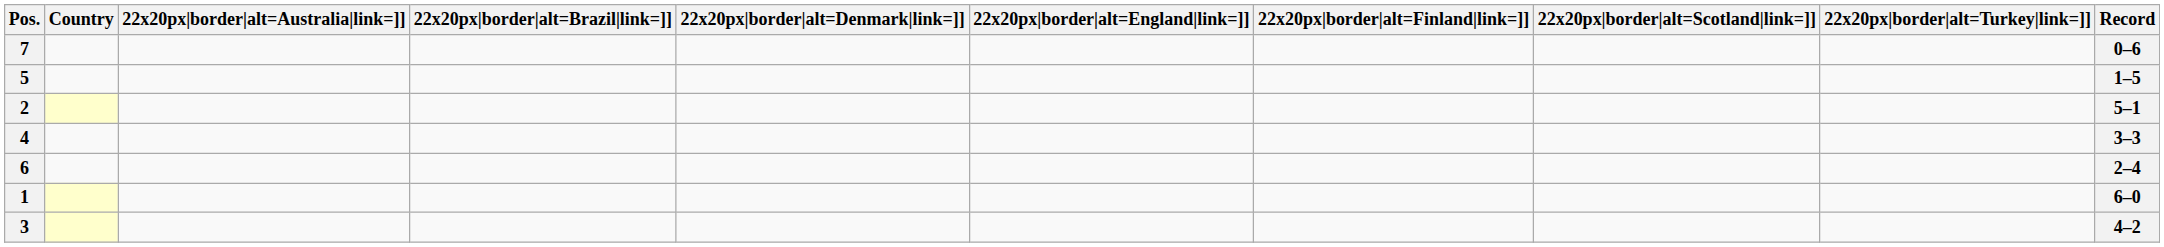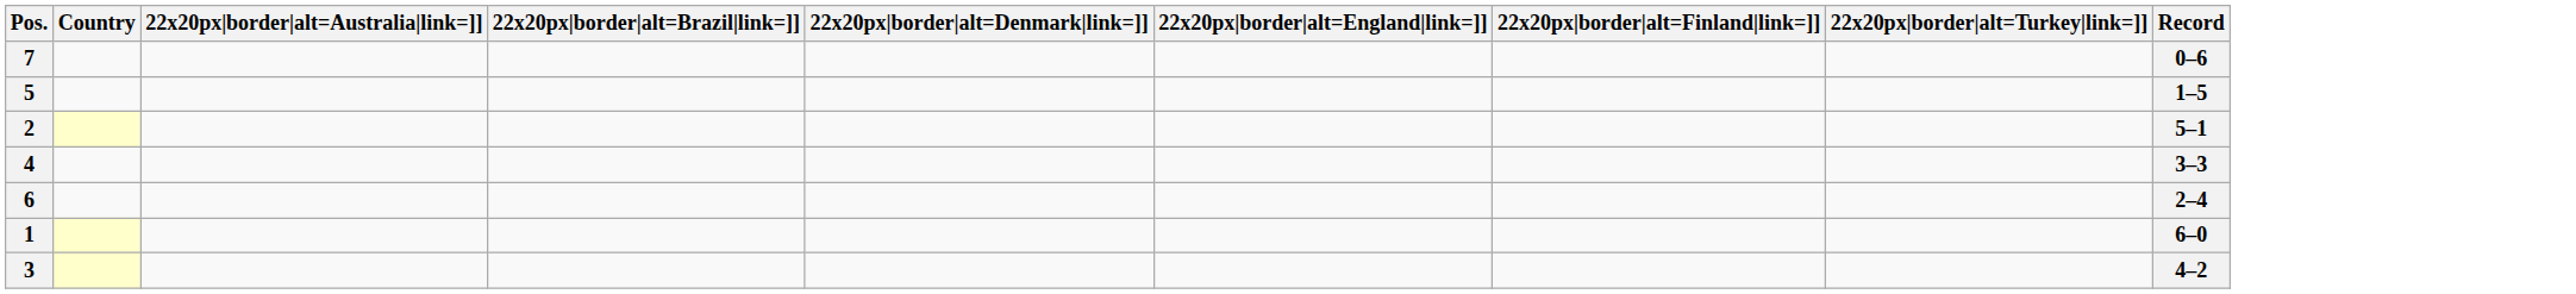- column: 22x20px|border|alt=Scotland|link=]]
